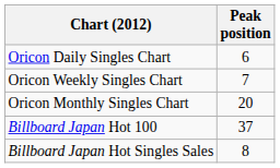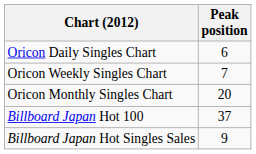Billboard Japan Hot Singles Sales | Peak position: 8 -> 9
